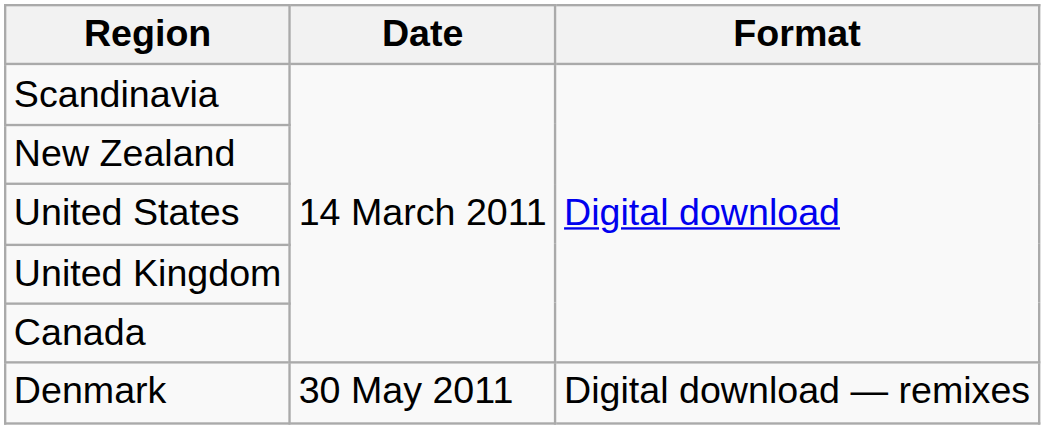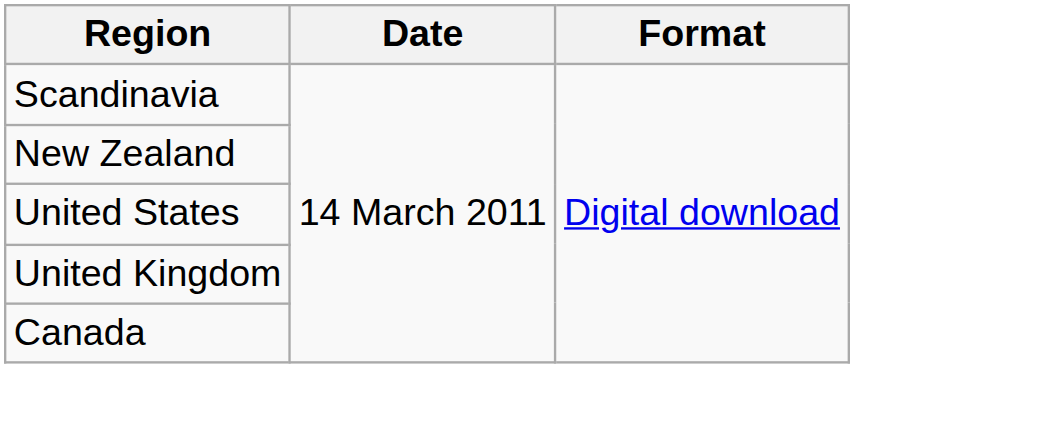- row: Denmark | 30 May 2011 | Digital download — remixes
